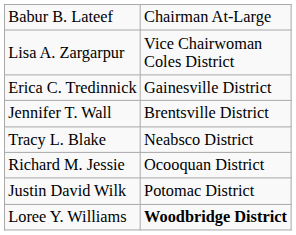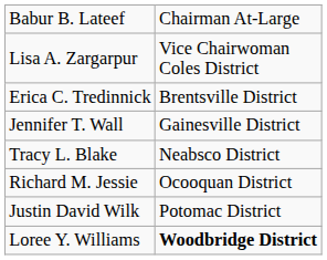Erica C. Tredinnick | column 2: Gainesville District -> Brentsville District
Jennifer T. Wall | column 2: Brentsville District -> Gainesville District
